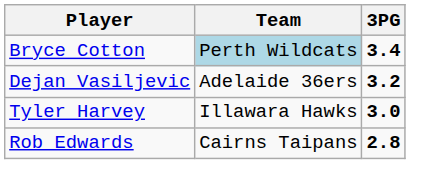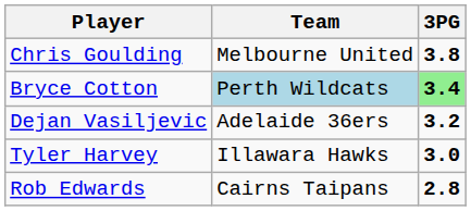+ row: Chris Goulding | Melbourne United | 3.8
Bryce Cotton | 3PG: no background -> lightgreen background
